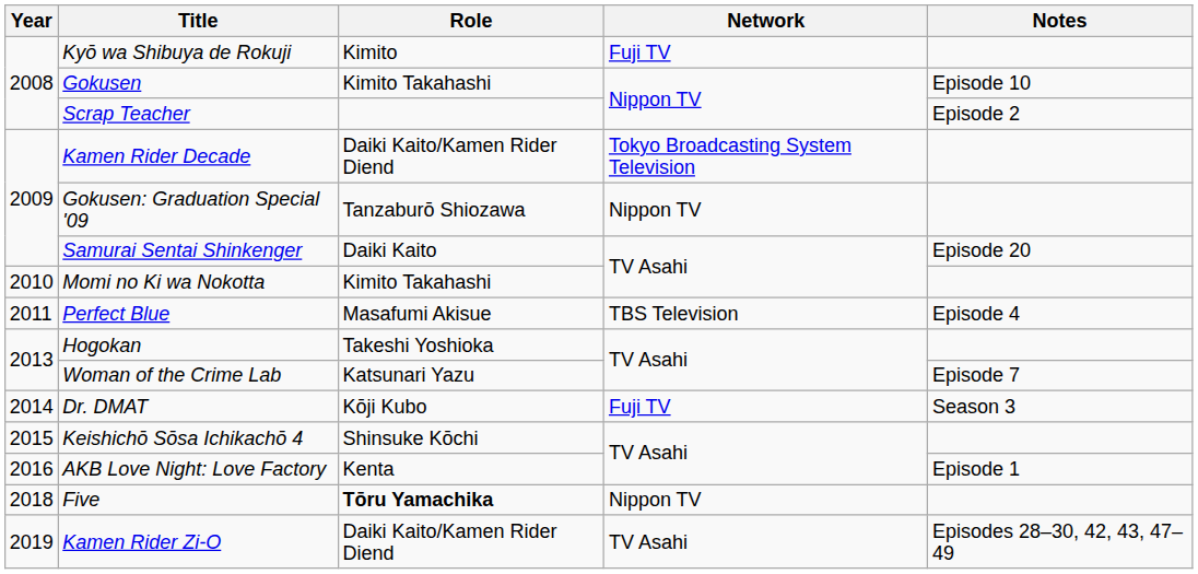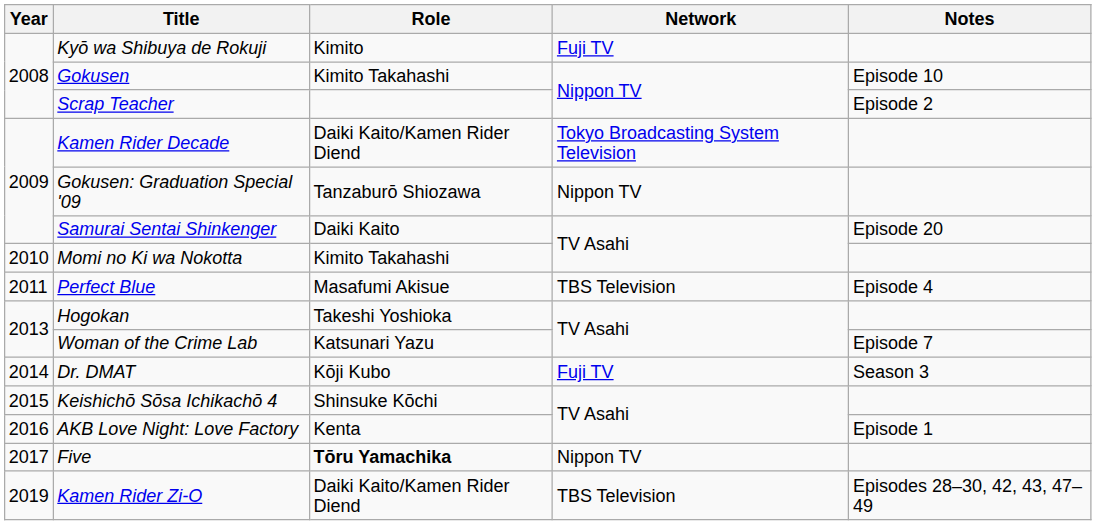Five | Year: 2018 -> 2017
Kamen Rider Zi-O | Network: TV Asahi -> TBS Television
